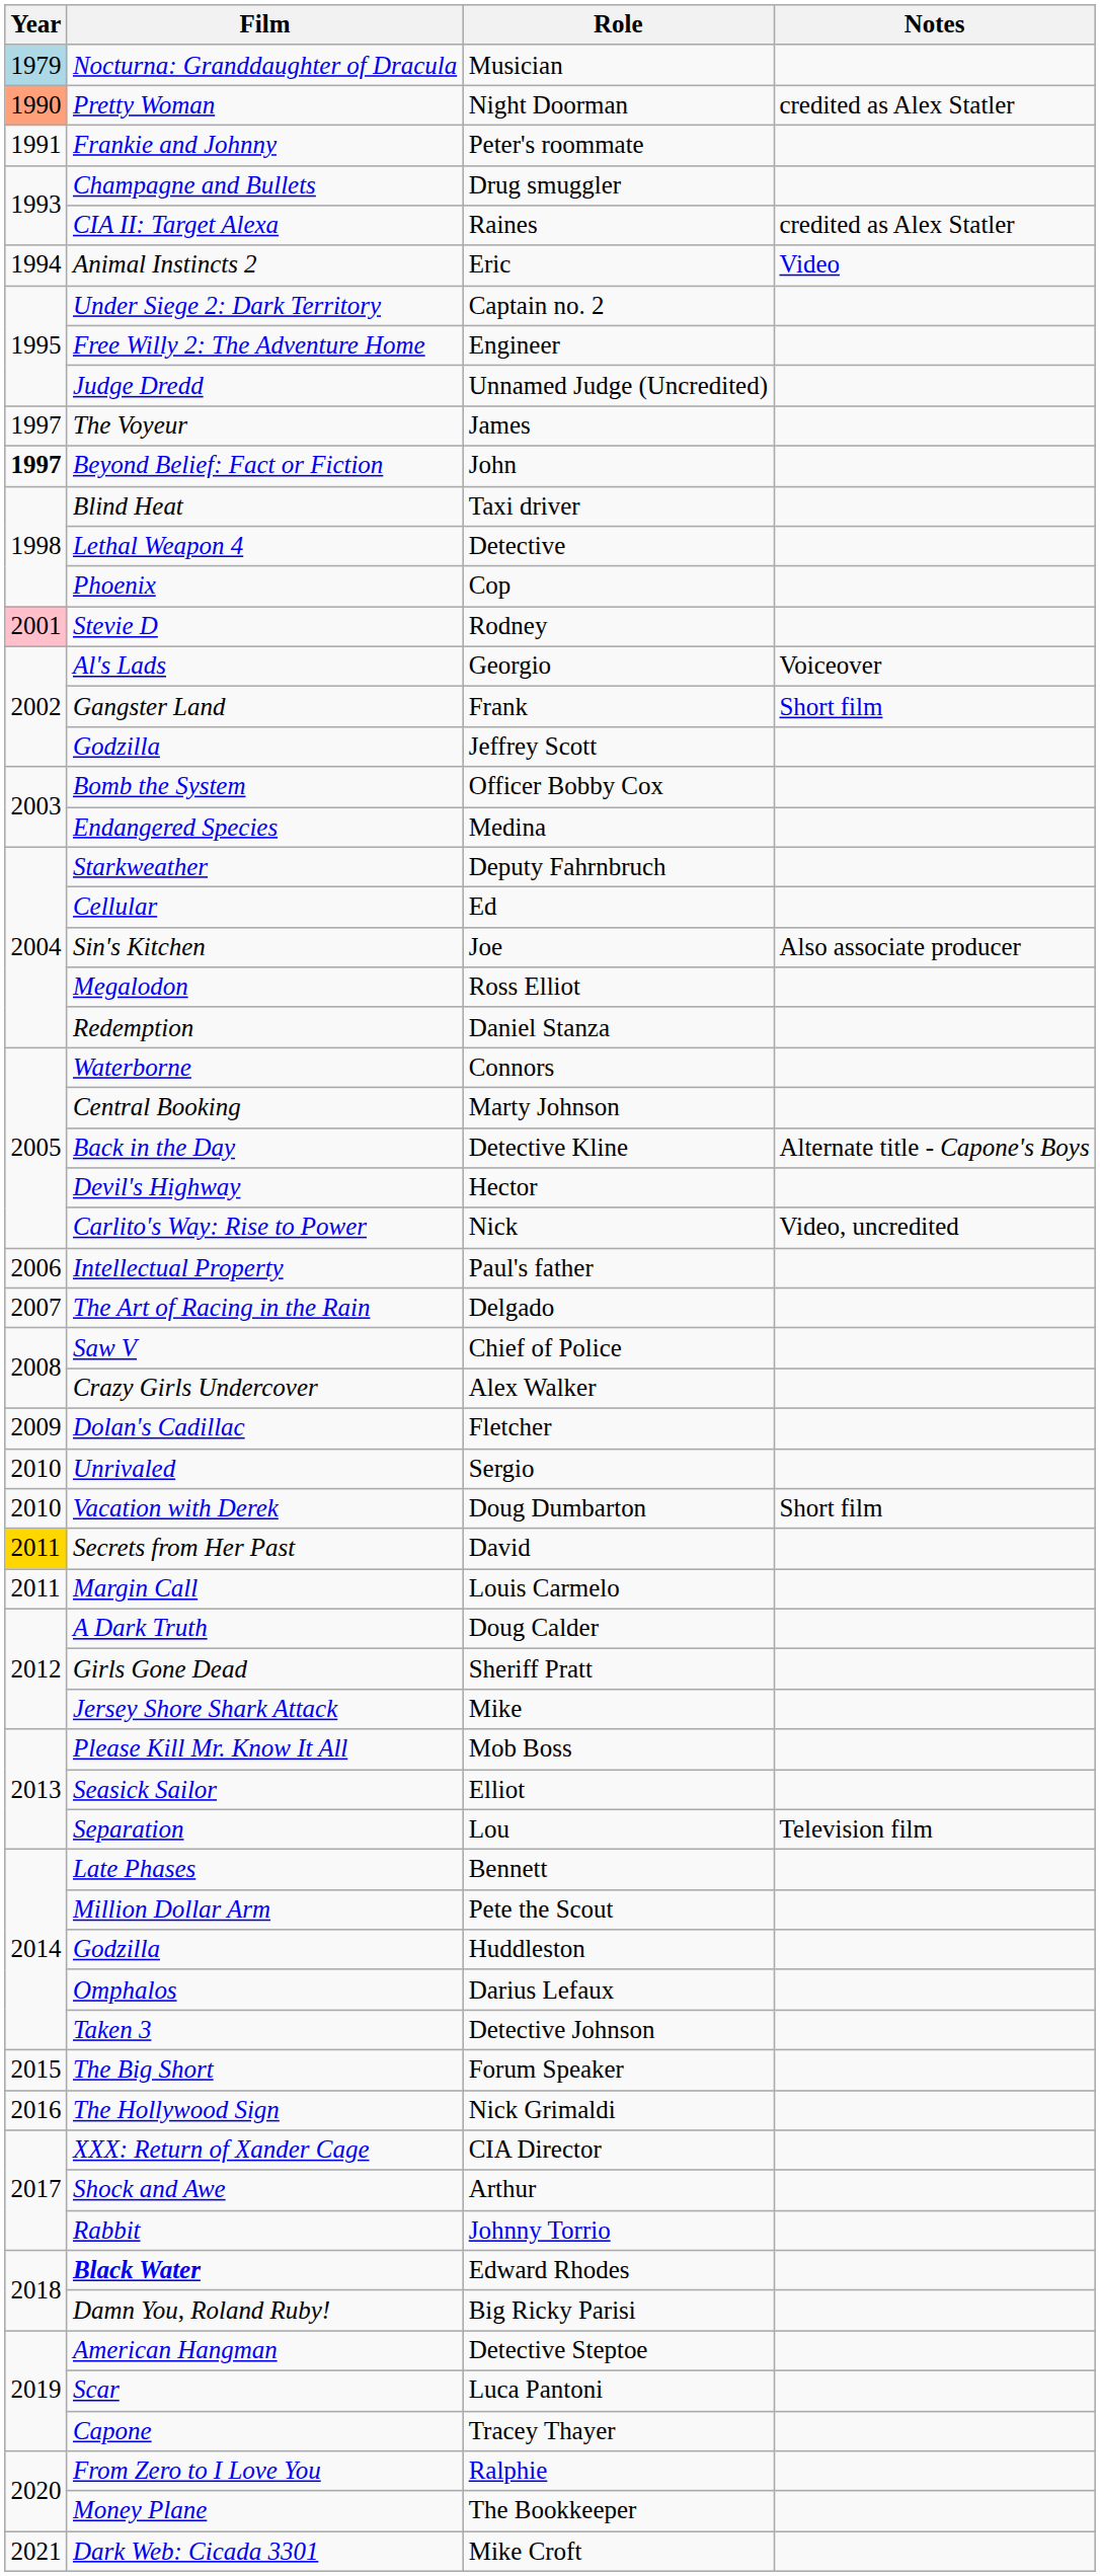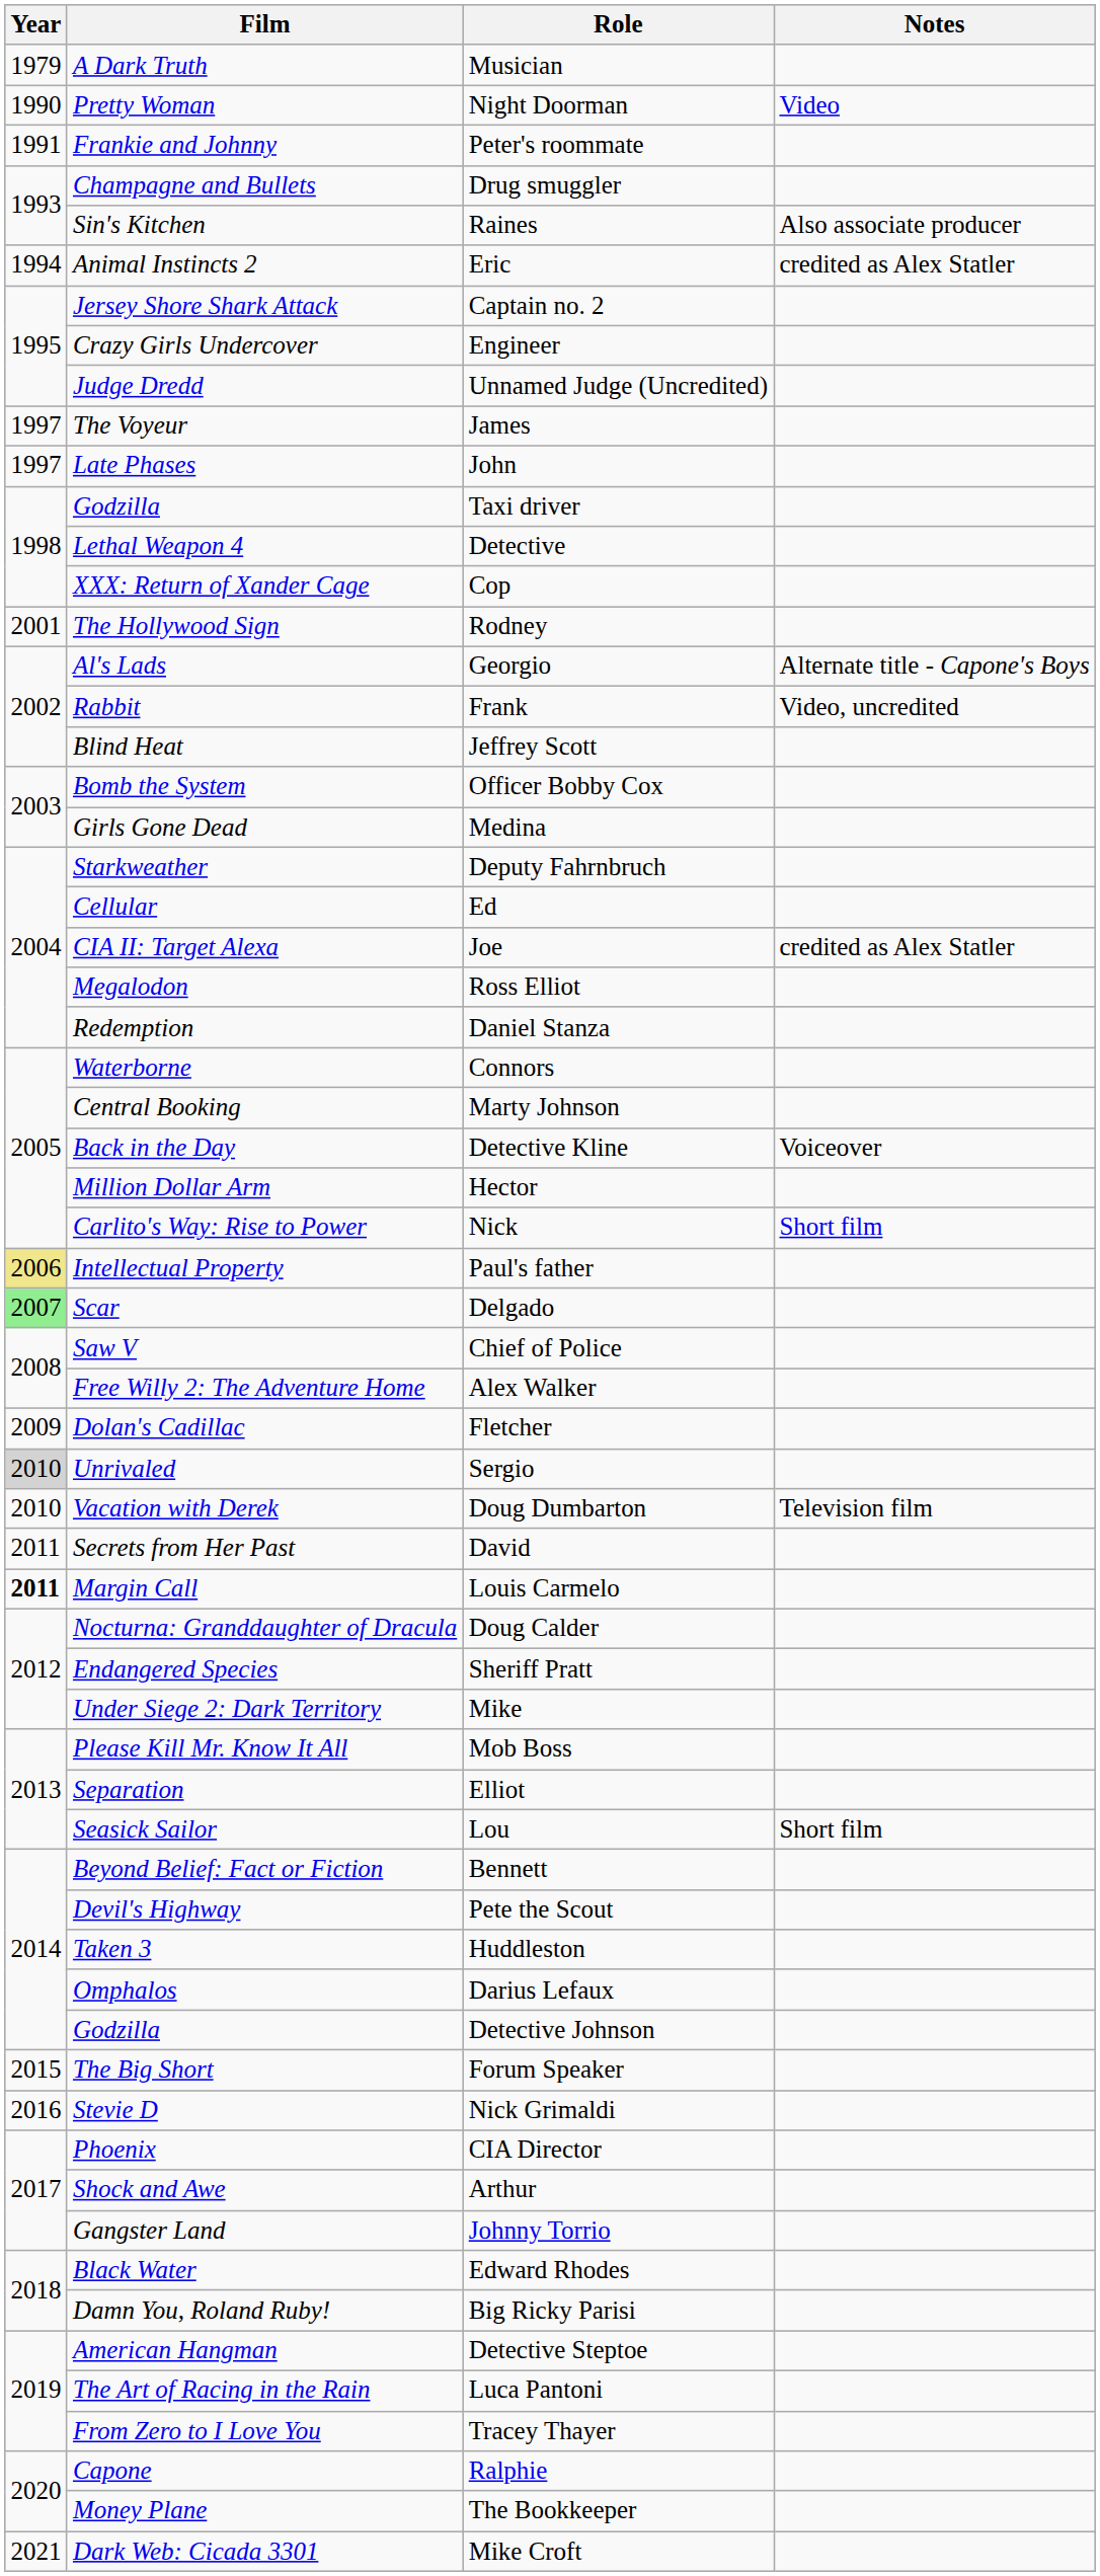Musician | Year: lightblue background -> no background
Musician | Film: Nocturna: Granddaughter of Dracula -> A Dark Truth
Night Doorman | Year: lightsalmon background -> no background
Night Doorman | Notes: credited as Alex Statler -> Video
Raines | Film: CIA II: Target Alexa -> Sin's Kitchen
Raines | Notes: credited as Alex Statler -> Also associate producer
Eric | Notes: Video -> credited as Alex Statler
Captain no. 2 | Film: Under Siege 2: Dark Territory -> Jersey Shore Shark Attack
Engineer | Film: Free Willy 2: The Adventure Home -> Crazy Girls Undercover
John | Year: bold -> normal
John | Film: Beyond Belief: Fact or Fiction -> Late Phases
Taxi driver | Film: Blind Heat -> Godzilla
Cop | Film: Phoenix -> XXX: Return of Xander Cage
Rodney | Year: pink background -> no background
Rodney | Film: Stevie D -> The Hollywood Sign
Georgio | Notes: Voiceover -> Alternate title - Capone's Boys
Frank | Film: Gangster Land -> Rabbit
Frank | Notes: Short film -> Video, uncredited
Jeffrey Scott | Film: Godzilla -> Blind Heat
Medina | Film: Endangered Species -> Girls Gone Dead
Joe | Film: Sin's Kitchen -> CIA II: Target Alexa
Joe | Notes: Also associate producer -> credited as Alex Statler
Detective Kline | Notes: Alternate title - Capone's Boys -> Voiceover
Hector | Film: Devil's Highway -> Million Dollar Arm
Nick | Notes: Video, uncredited -> Short film
Paul's father | Year: no background -> khaki background
Delgado | Year: no background -> lightgreen background
Delgado | Film: The Art of Racing in the Rain -> Scar
Alex Walker | Film: Crazy Girls Undercover -> Free Willy 2: The Adventure Home
Sergio | Year: no background -> lightgrey background
Doug Dumbarton | Notes: Short film -> Television film
David | Year: gold background -> no background
Louis Carmelo | Year: normal -> bold
Doug Calder | Film: A Dark Truth -> Nocturna: Granddaughter of Dracula
Sheriff Pratt | Film: Girls Gone Dead -> Endangered Species
Mike | Film: Jersey Shore Shark Attack -> Under Siege 2: Dark Territory
Elliot | Film: Seasick Sailor -> Separation
Lou | Film: Separation -> Seasick Sailor
Lou | Notes: Television film -> Short film
Bennett | Film: Late Phases -> Beyond Belief: Fact or Fiction
Pete the Scout | Film: Million Dollar Arm -> Devil's Highway
Huddleston | Film: Godzilla -> Taken 3
Detective Johnson | Film: Taken 3 -> Godzilla
Nick Grimaldi | Film: The Hollywood Sign -> Stevie D
CIA Director | Film: XXX: Return of Xander Cage -> Phoenix
Johnny Torrio | Film: Rabbit -> Gangster Land
Edward Rhodes | Film: bold -> normal
Luca Pantoni | Film: Scar -> The Art of Racing in the Rain
Tracey Thayer | Film: Capone -> From Zero to I Love You
Ralphie | Film: From Zero to I Love You -> Capone
